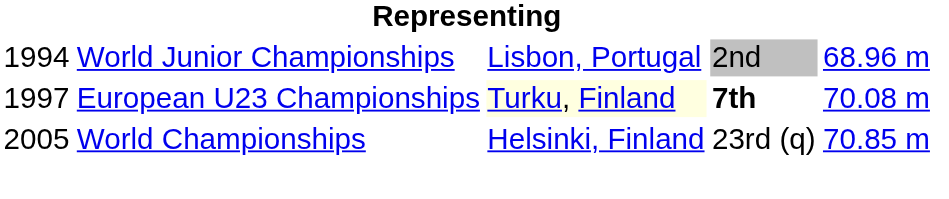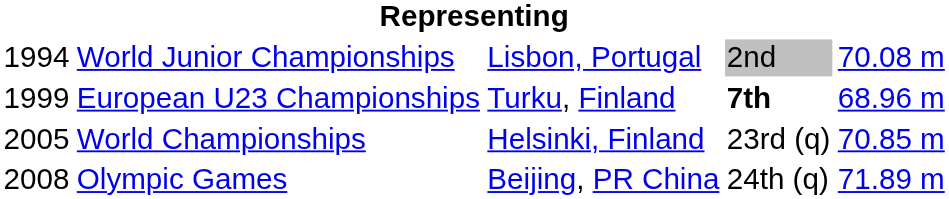World Junior Championships | column 5: 68.96 m -> 70.08 m
European U23 Championships | column 1: 1997 -> 1999
European U23 Championships | column 3: lightyellow background -> no background
European U23 Championships | column 5: 70.08 m -> 68.96 m
+ row: 2008 | Olympic Games | Beijing, PR China | 24th (q) | 71.89 m
